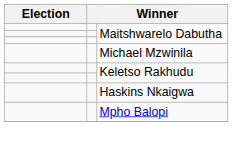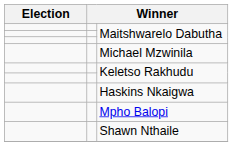+ row: Shawn Nthaile
